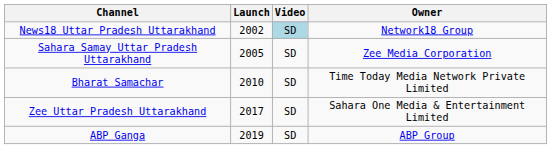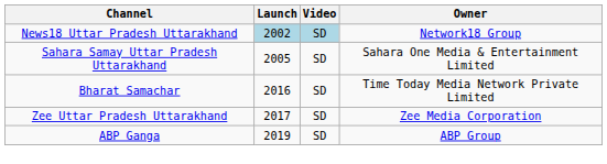News18 Uttar Pradesh Uttarakhand | Launch: no background -> lightblue background
Sahara Samay Uttar Pradesh Uttarakhand | Owner: Zee Media Corporation -> Sahara One Media & Entertainment Limited
Bharat Samachar | Launch: 2010 -> 2016
Zee Uttar Pradesh Uttarakhand | Owner: Sahara One Media & Entertainment Limited -> Zee Media Corporation
